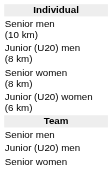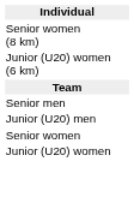- row: Senior men (10 km)
- row: Junior (U20) men (8 km)
+ row: Junior (U20) women
